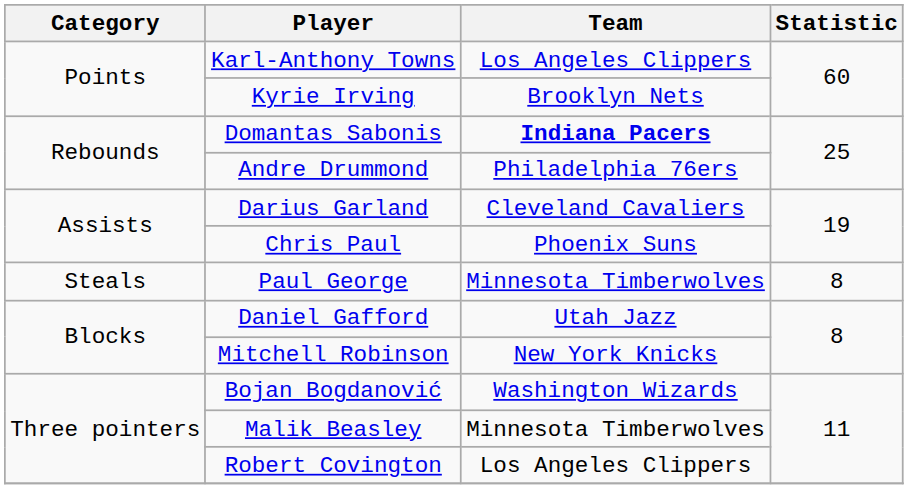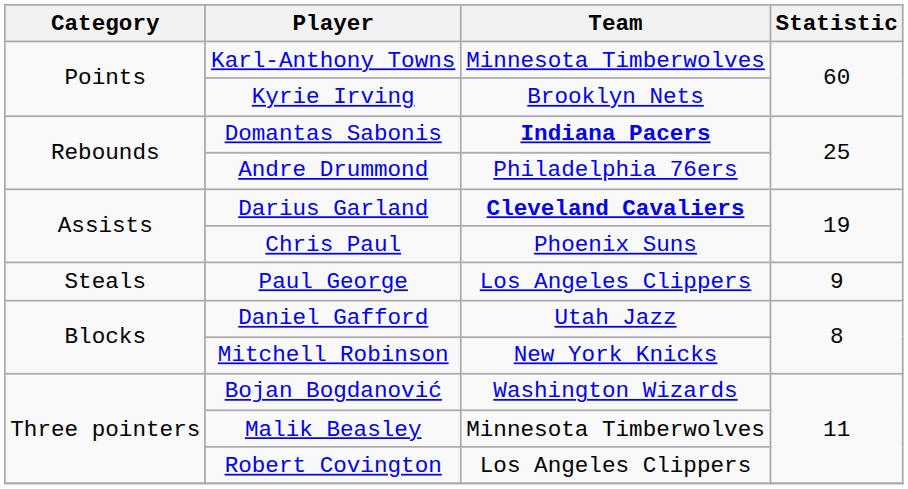Karl-Anthony Towns | Team: Los Angeles Clippers -> Minnesota Timberwolves
Darius Garland | Team: normal -> bold
Paul George | Team: Minnesota Timberwolves -> Los Angeles Clippers
Paul George | Statistic: 8 -> 9
